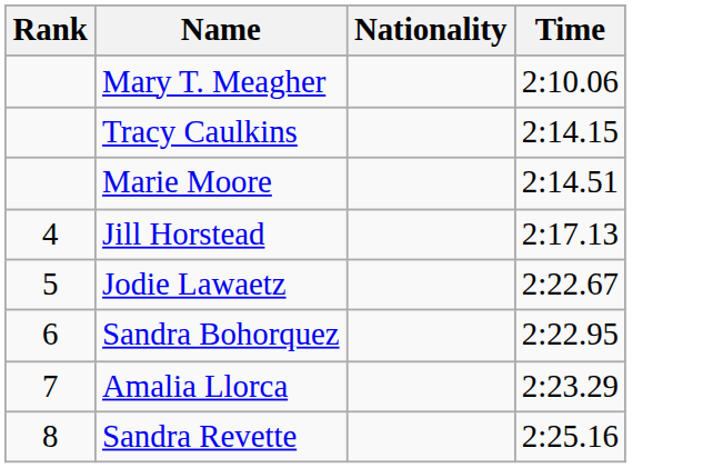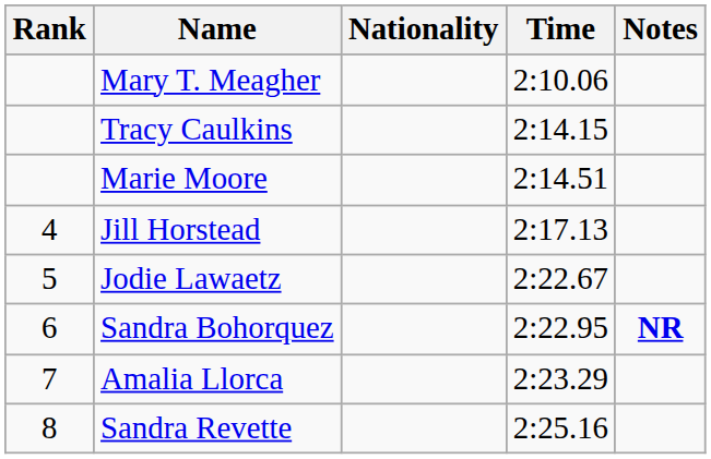+ column: Notes | NR
